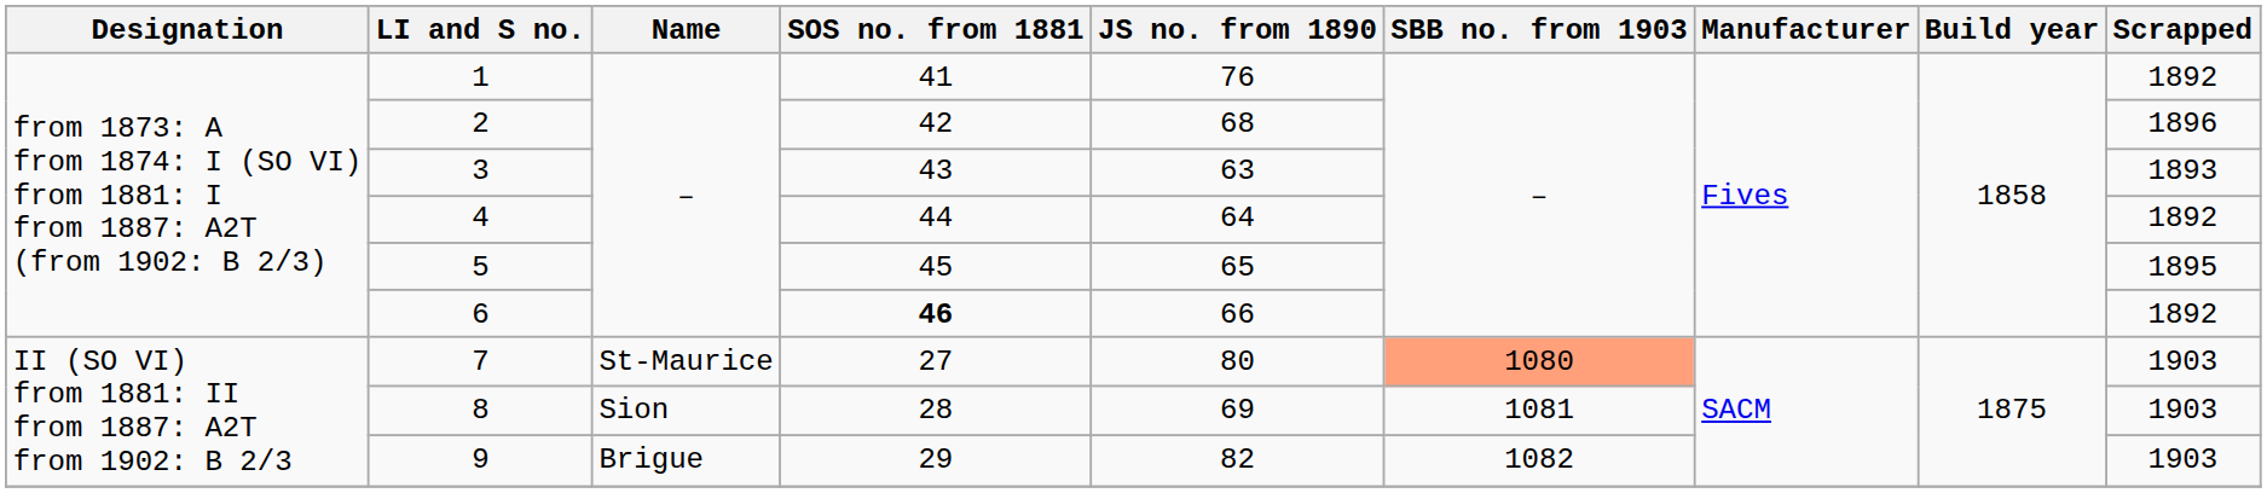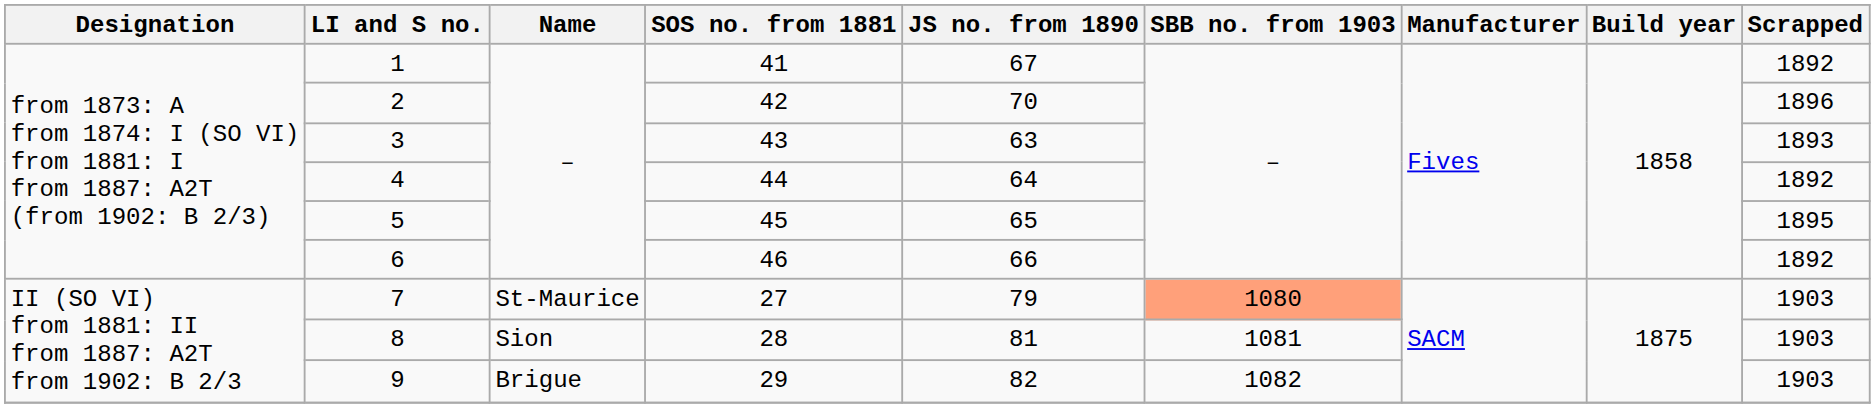1 | JS no. from 1890: 76 -> 67
2 | JS no. from 1890: 68 -> 70
6 | SOS no. from 1881: bold -> normal
7 | JS no. from 1890: 80 -> 79
8 | JS no. from 1890: 69 -> 81
